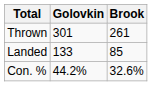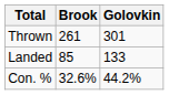columns swapped: Golovkin <-> Brook
